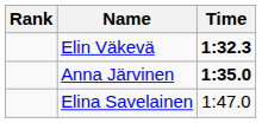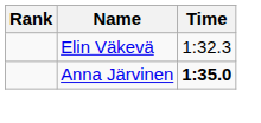Elin Väkevä | Time: bold -> normal
- row: Elina Savelainen | 1:47.0
